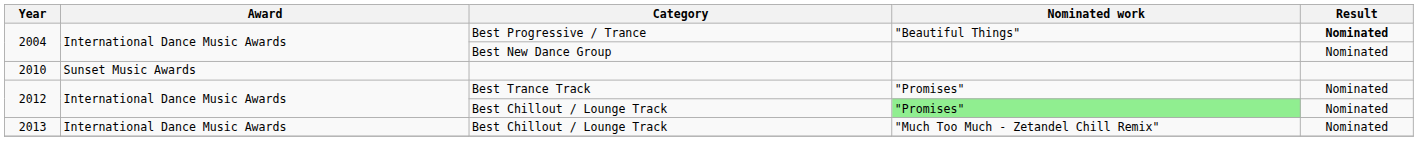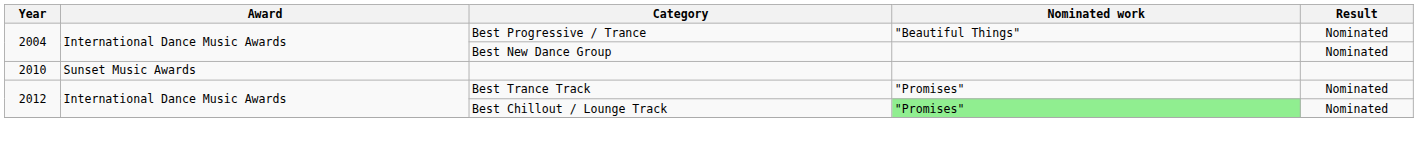Best Progressive / Trance | Result: bold -> normal
- row: 2013 | International Dance Music Awards | Best Chillout / Lounge Track | "Much Too Much - Zetandel Chill Remix" | Nominated
